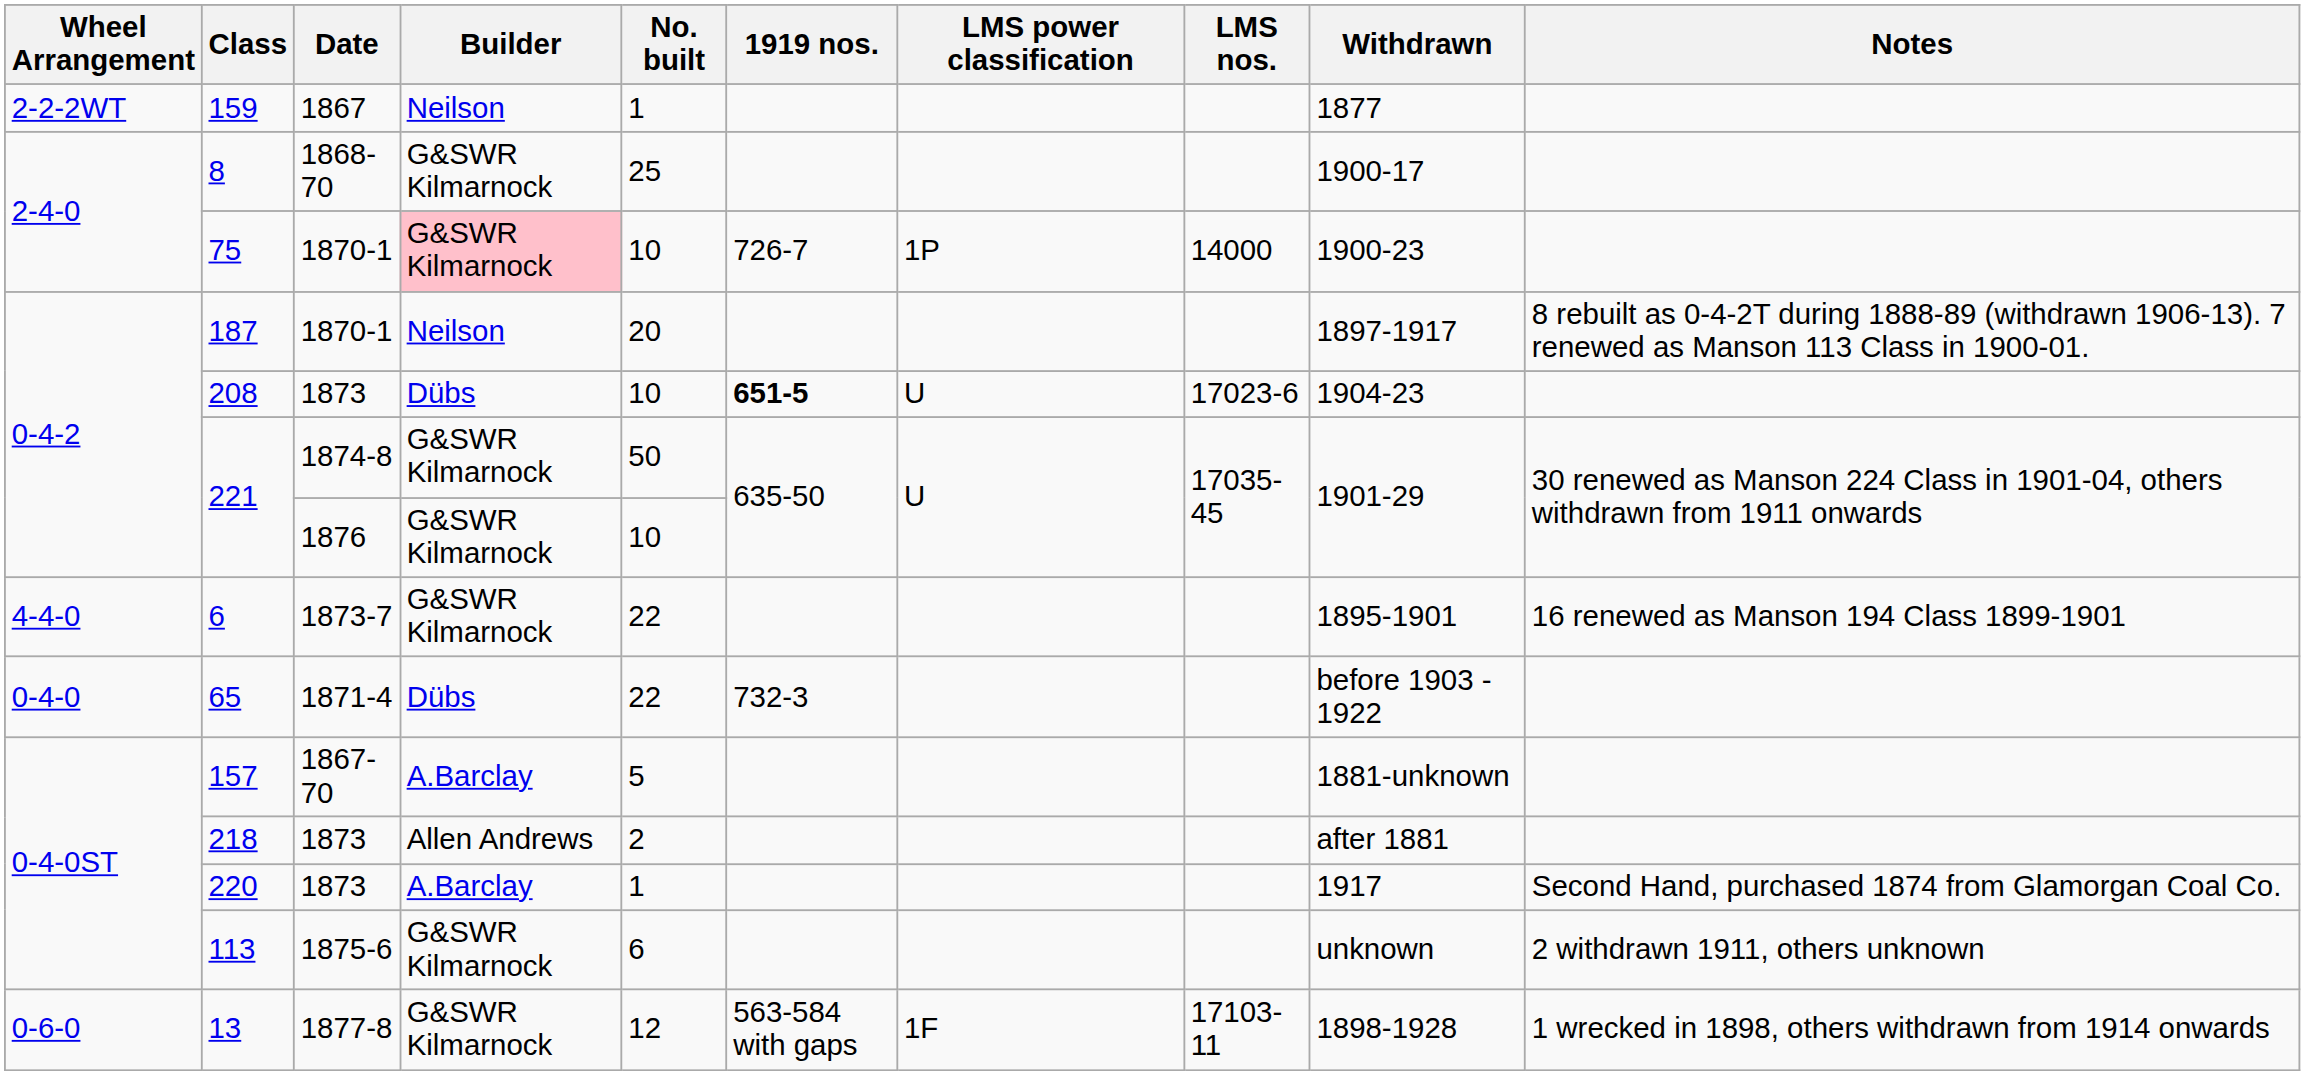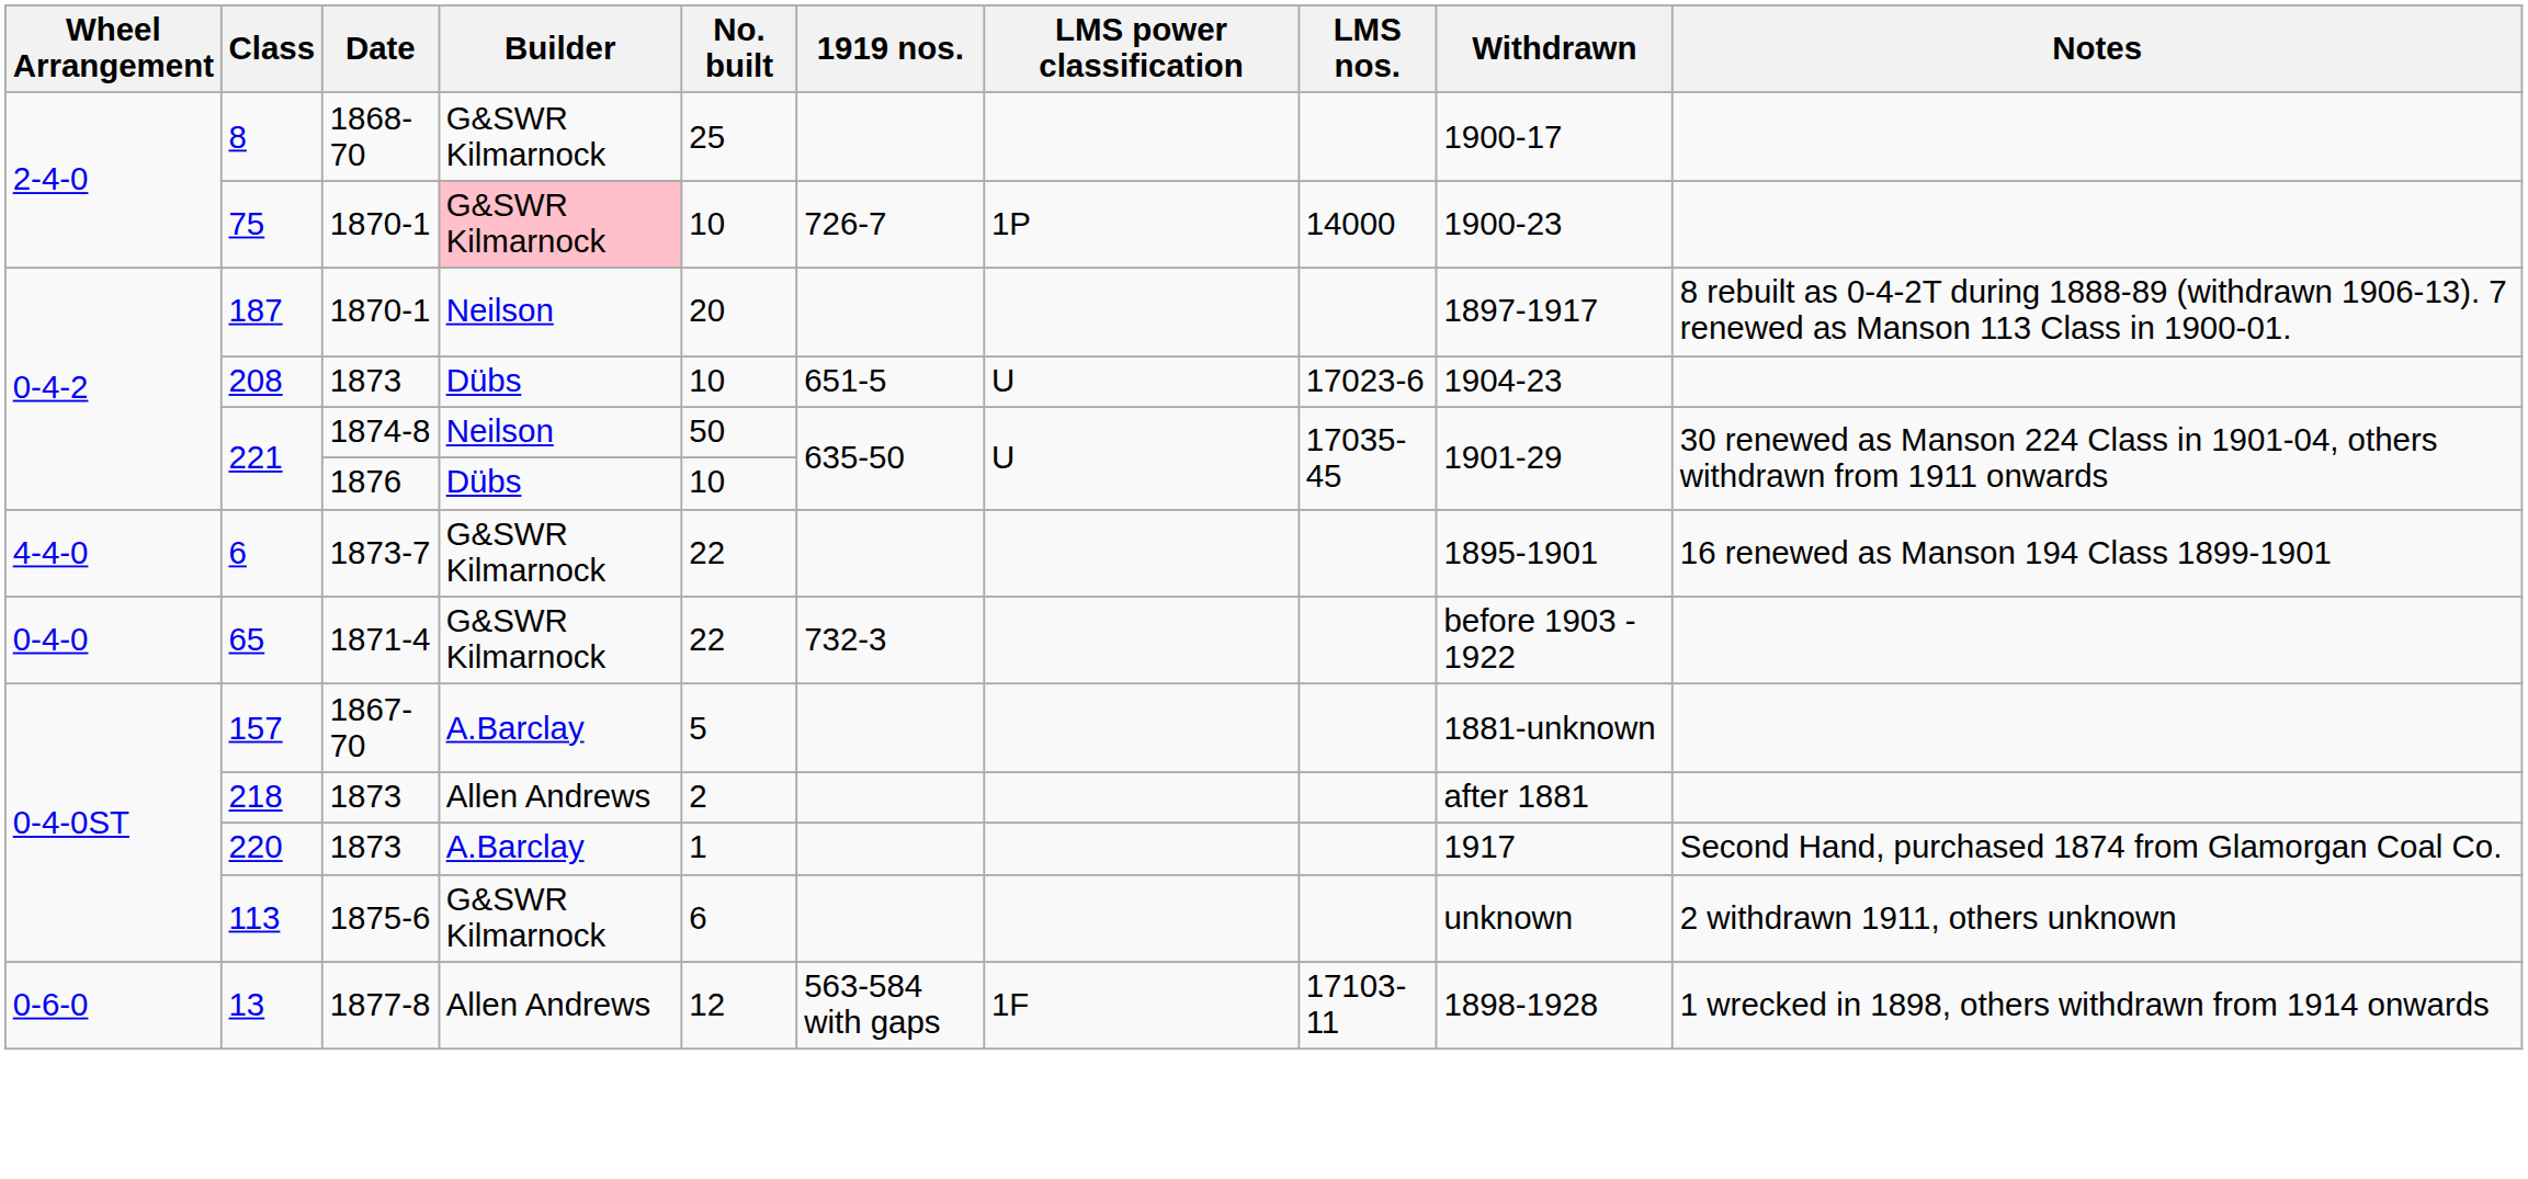- row: 2-2-2WT | 159 | 1867 | Neilson | 1 | 1877
208 | 1919 nos.: bold -> normal
221 / 1874-8 | Builder: G&SWR Kilmarnock -> Neilson
221 / 1876 | Builder: G&SWR Kilmarnock -> Dübs
65 | Builder: Dübs -> G&SWR Kilmarnock
13 | Builder: G&SWR Kilmarnock -> Allen Andrews
